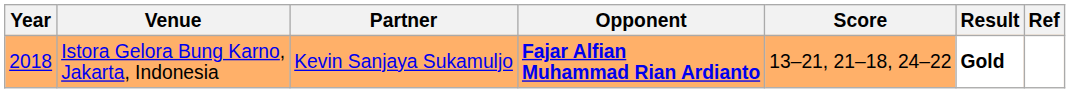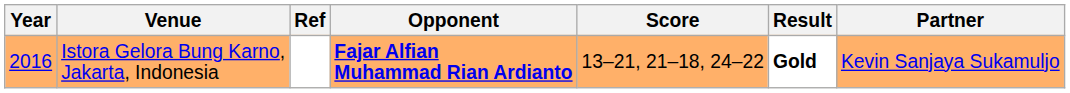columns swapped: Partner <-> Ref
Istora Gelora Bung Karno, Jakarta, Indonesia | Year: 2018 -> 2016
